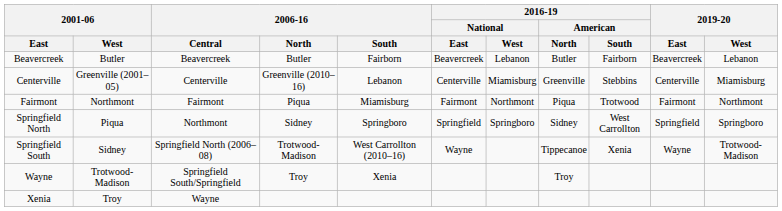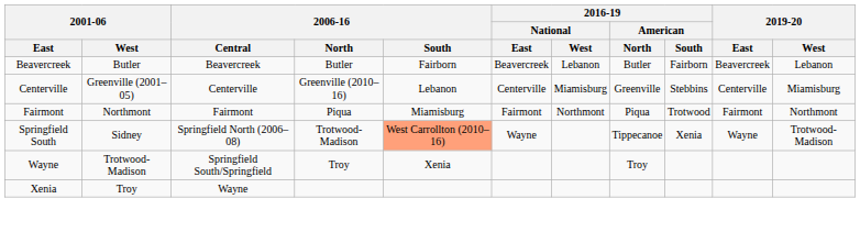- row: Springfield North | Piqua | Northmont | Sidney | Springboro | Springfield | Springboro | Sidney | West Carrollton | Springfield | Springboro
Springfield South | 2006-16 / South: no background -> lightsalmon background
